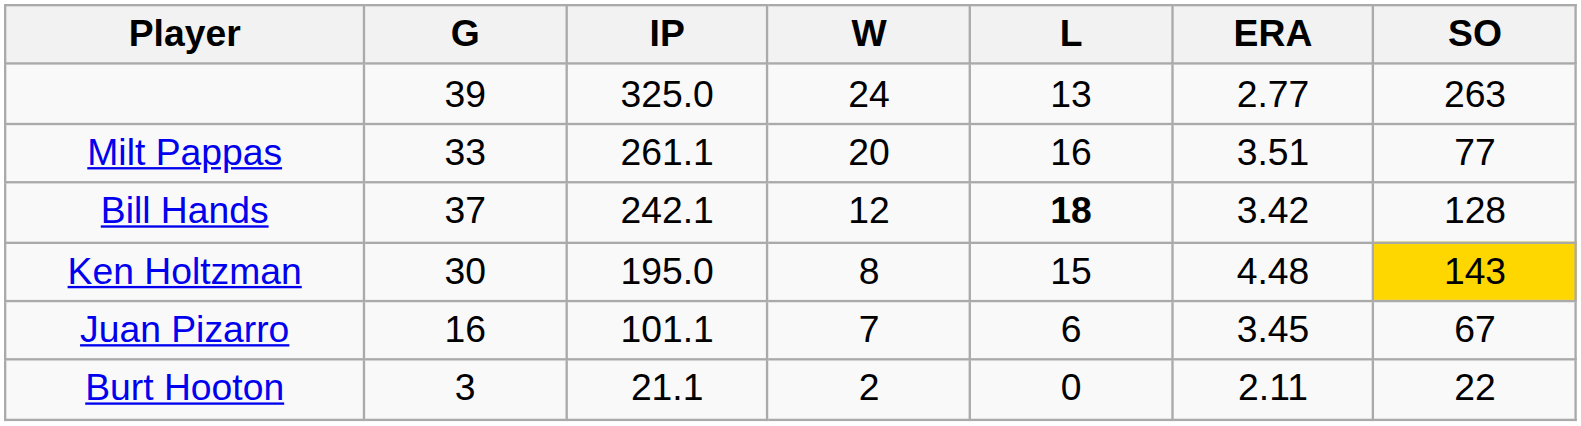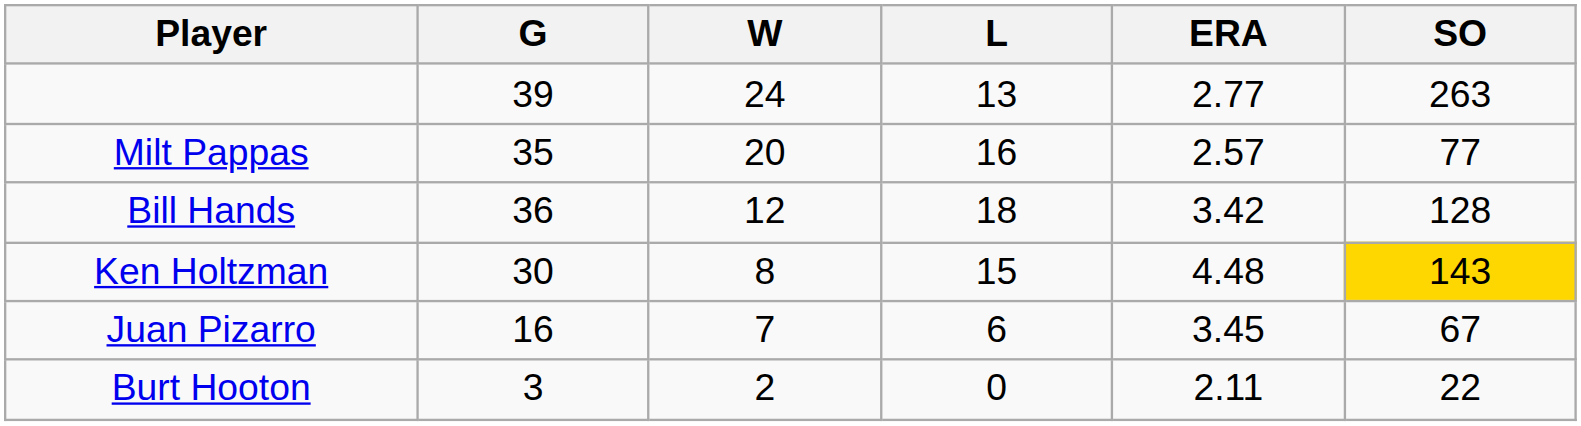- column: IP | 325.0 | 261.1 | 242.1 | 195.0 | 101.1 | 21.1
Milt Pappas | G: 33 -> 35
Milt Pappas | ERA: 3.51 -> 2.57
Bill Hands | G: 37 -> 36
Bill Hands | L: bold -> normal
